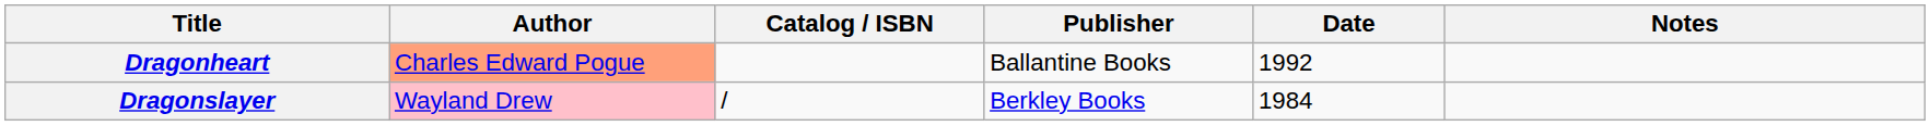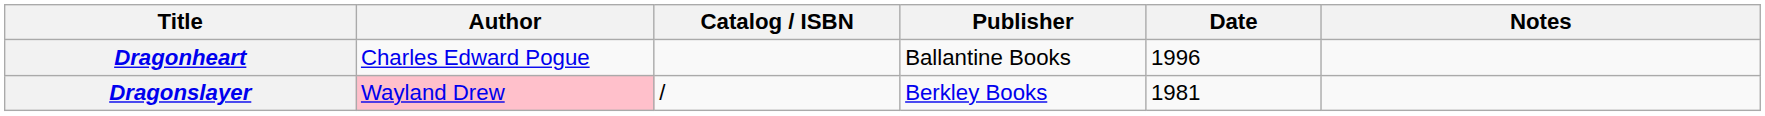Dragonheart | Author: lightsalmon background -> no background
Dragonheart | Date: 1992 -> 1996
Dragonslayer | Date: 1984 -> 1981
